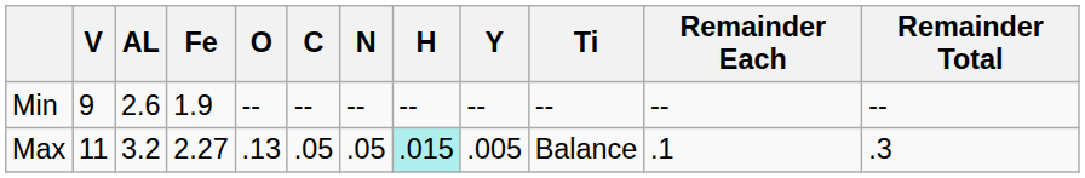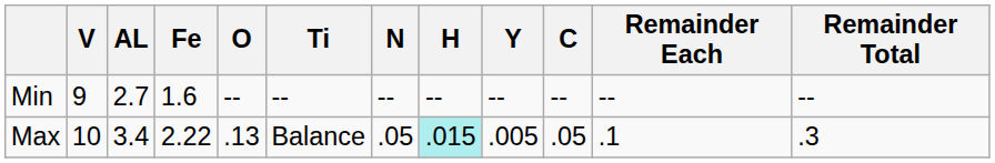columns swapped: C <-> Ti
Min | AL: 2.6 -> 2.7
Min | Fe: 1.9 -> 1.6
Max | V: 11 -> 10
Max | AL: 3.2 -> 3.4
Max | Fe: 2.27 -> 2.22
